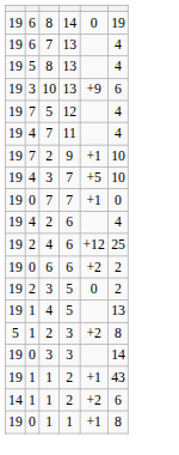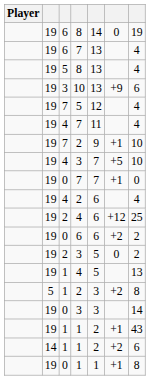+ column: Player
